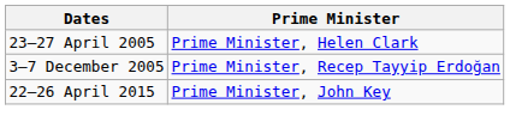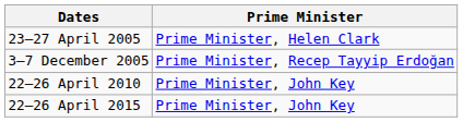+ row: 22–26 April 2010 | Prime Minister, John Key
